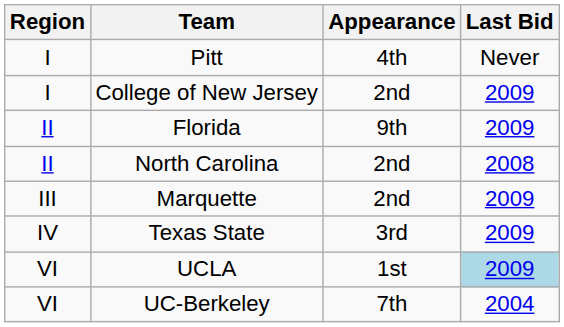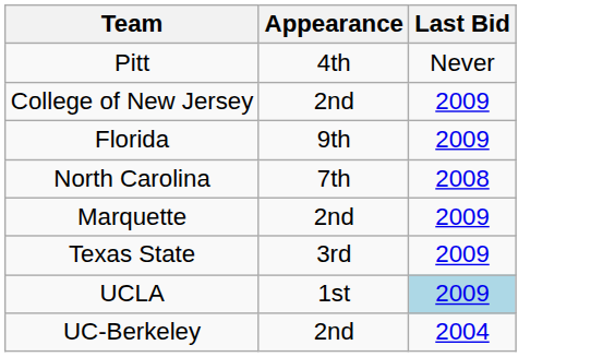- column: Region | I | I | II | II | III | IV | VI | VI
North Carolina | Appearance: 2nd -> 7th
UC-Berkeley | Appearance: 7th -> 2nd
